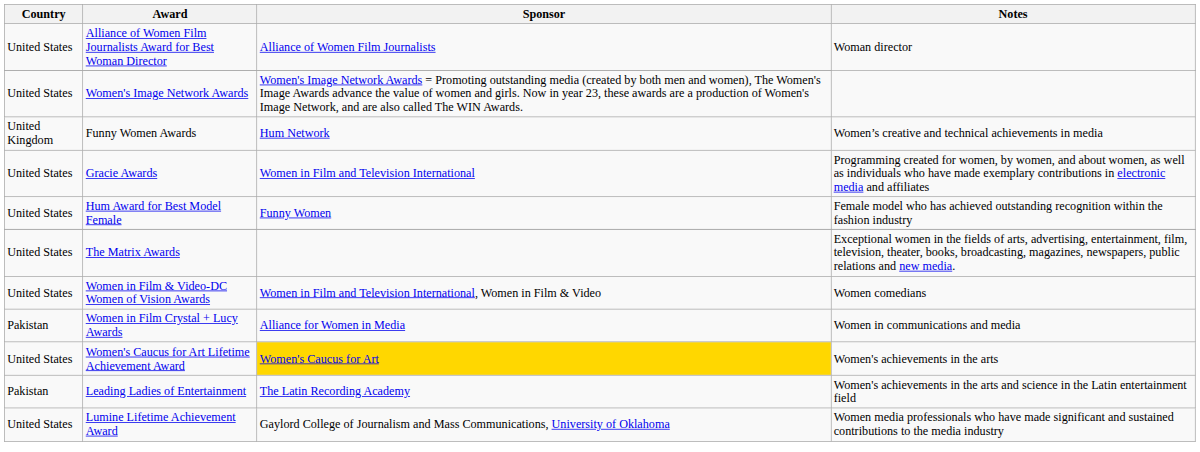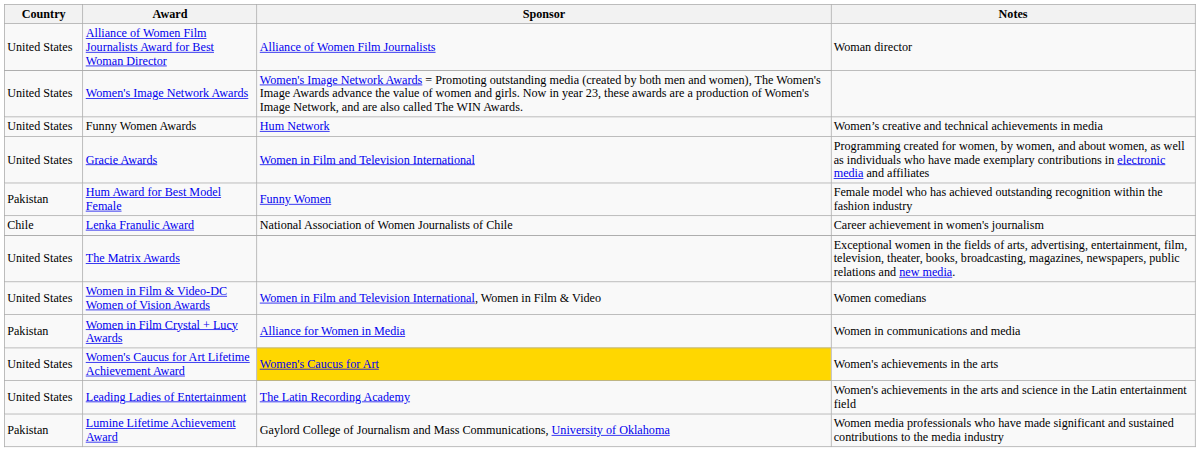Funny Women Awards | Country: United Kingdom -> United States
Hum Award for Best Model Female | Country: United States -> Pakistan
+ row: Chile | Lenka Franulic Award | National Association of Women Journalists of Chile | Career achievement in women's journalism
Leading Ladies of Entertainment | Country: Pakistan -> United States
Lumine Lifetime Achievement Award | Country: United States -> Pakistan
